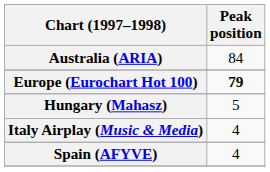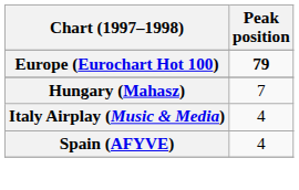- row: Australia (ARIA) | 84
Hungary (Mahasz) | Peak position: 5 -> 7
